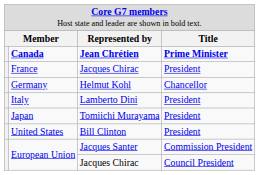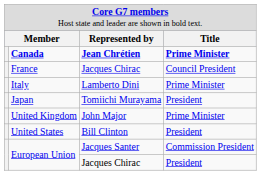France | column 4: President -> Council President
- row: Germany | Helmut Kohl | Chancellor
Italy | column 4: President -> Prime Minister
+ row: United Kingdom | John Major | Prime Minister
European Union / Jacques Chirac | column 4: Council President -> President
